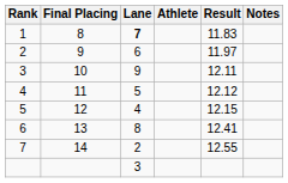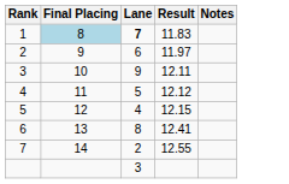- column: Athlete
1 | Final Placing: no background -> lightblue background
